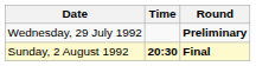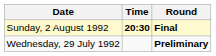rows swapped: Wednesday, 29 July 1992 <-> Sunday, 2 August 1992
